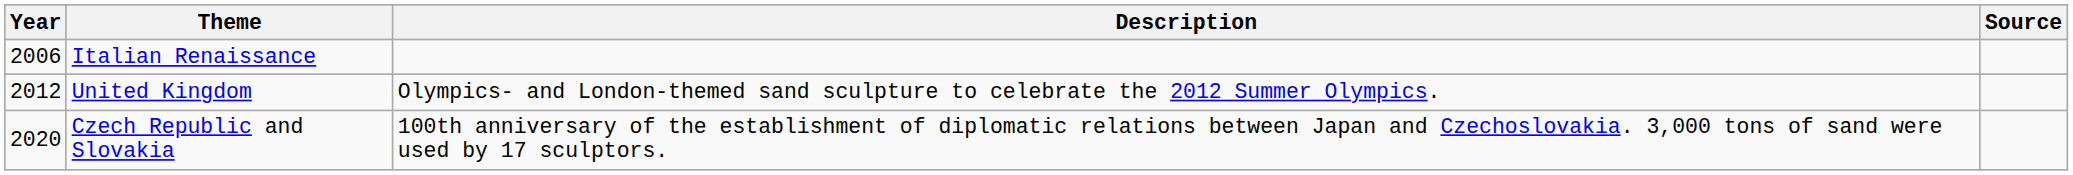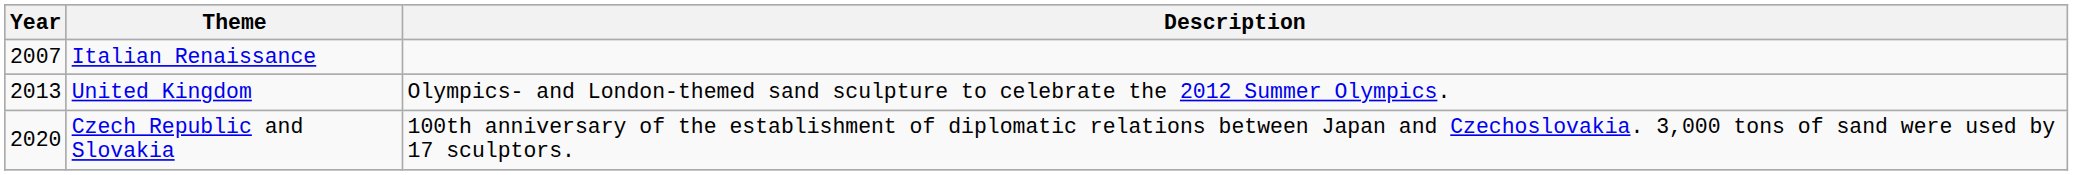- column: Source
Italian Renaissance | Year: 2006 -> 2007
United Kingdom | Year: 2012 -> 2013
